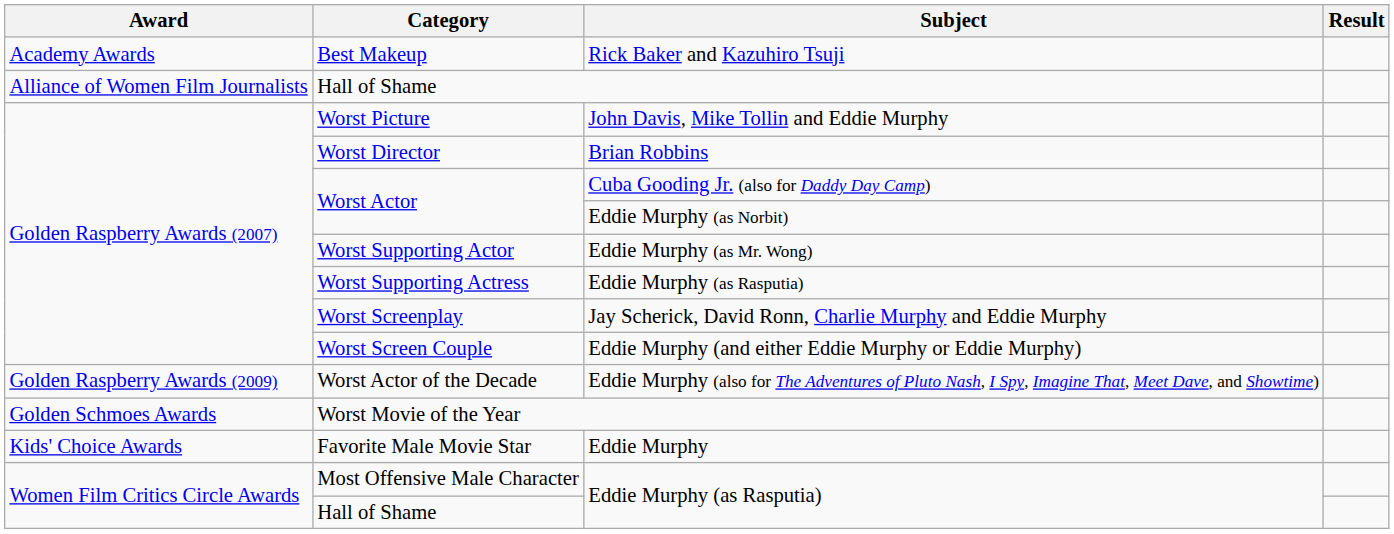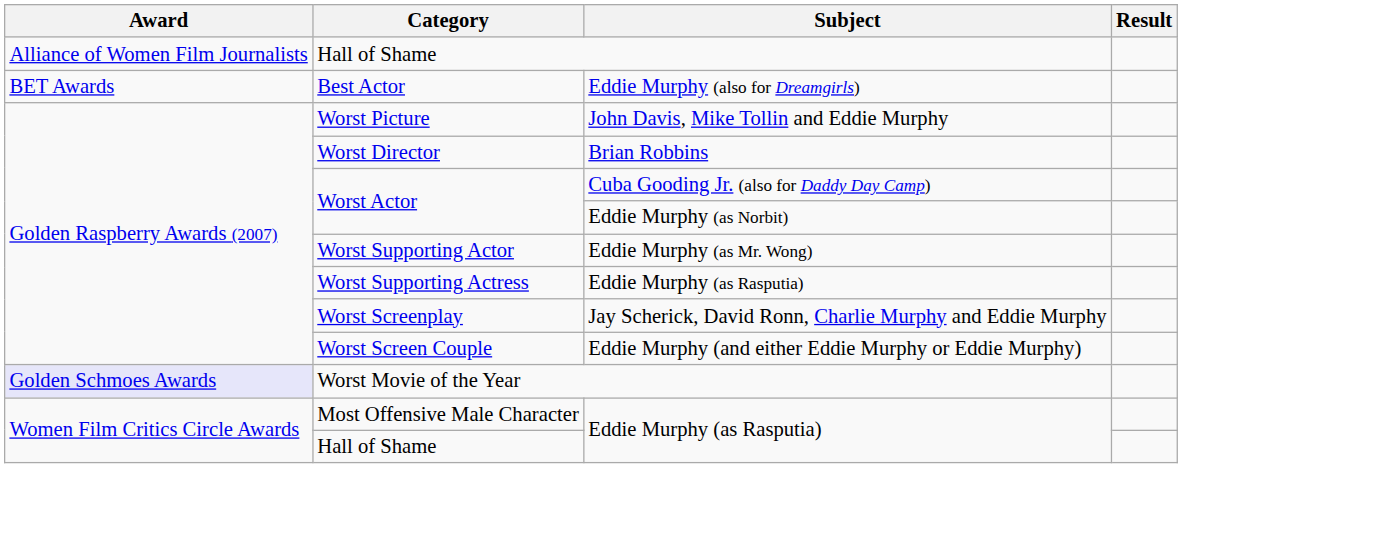- row: Academy Awards | Best Makeup | Rick Baker and Kazuhiro Tsuji
+ row: BET Awards | Best Actor | Eddie Murphy (also for Dreamgirls)
- row: Golden Raspberry Awards (2009) | Worst Actor of the Decade | Eddie Murphy (also for The Adventures of Pluto Nash, I Spy, Imagine That, Meet Dave, and Showtime)
Worst Movie of the Year | Award: no background -> lavender background
- row: Kids' Choice Awards | Favorite Male Movie Star | Eddie Murphy
